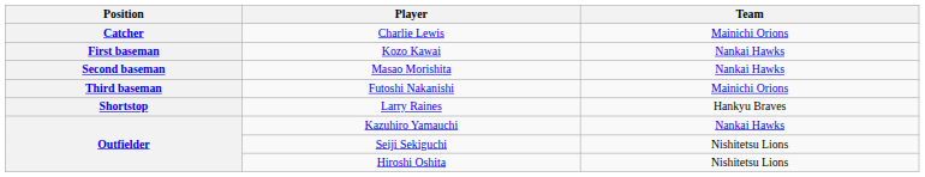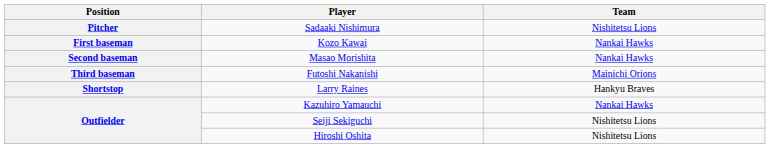+ row: Pitcher | Sadaaki Nishimura | Nishitetsu Lions
- row: Catcher | Charlie Lewis | Mainichi Orions
